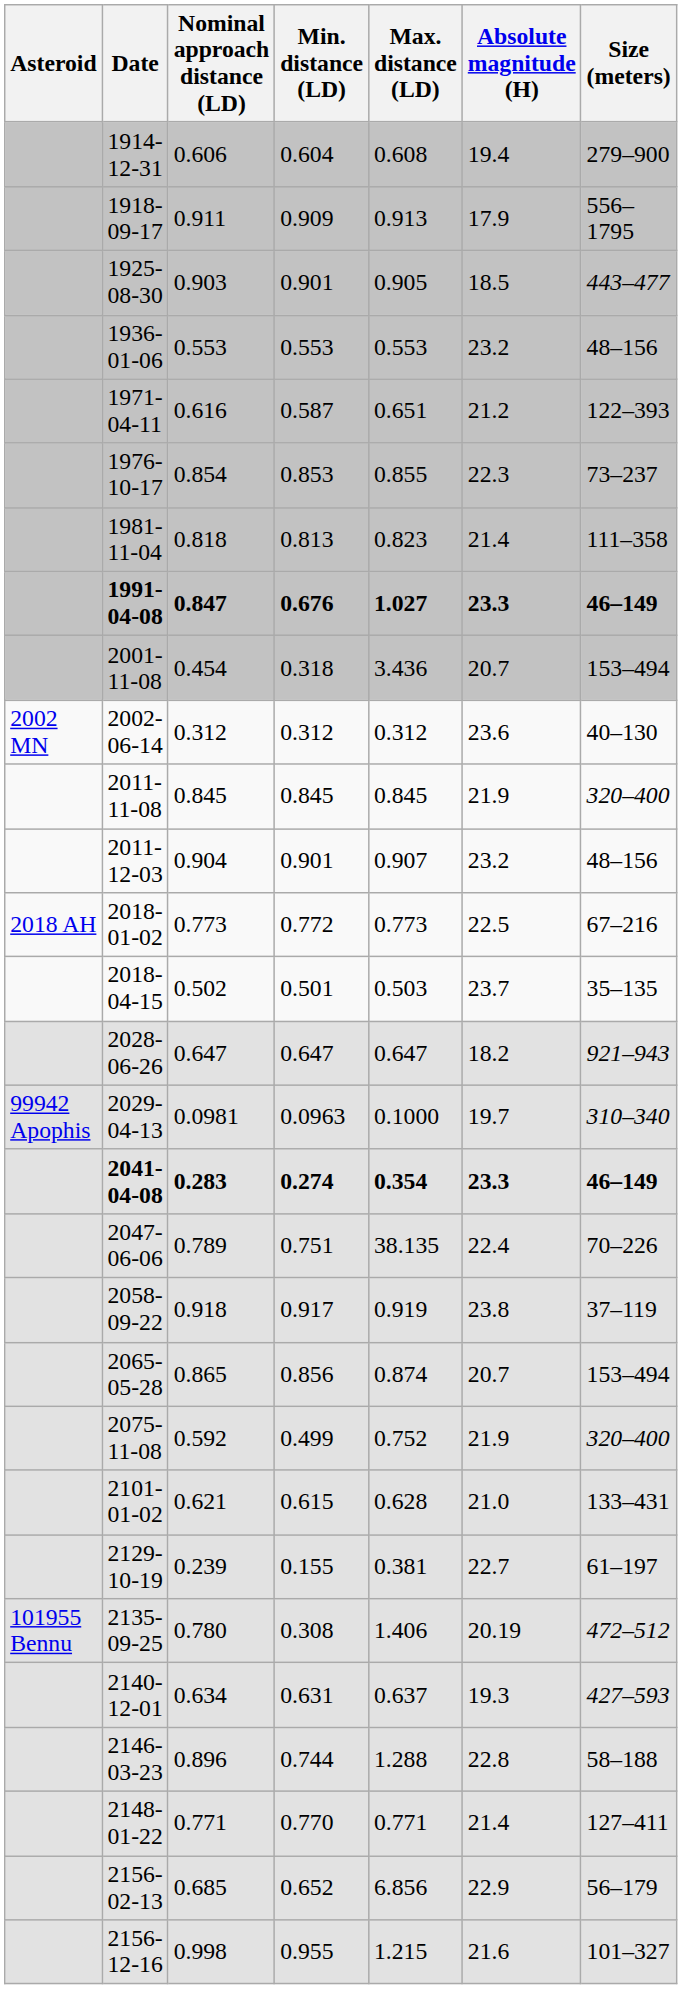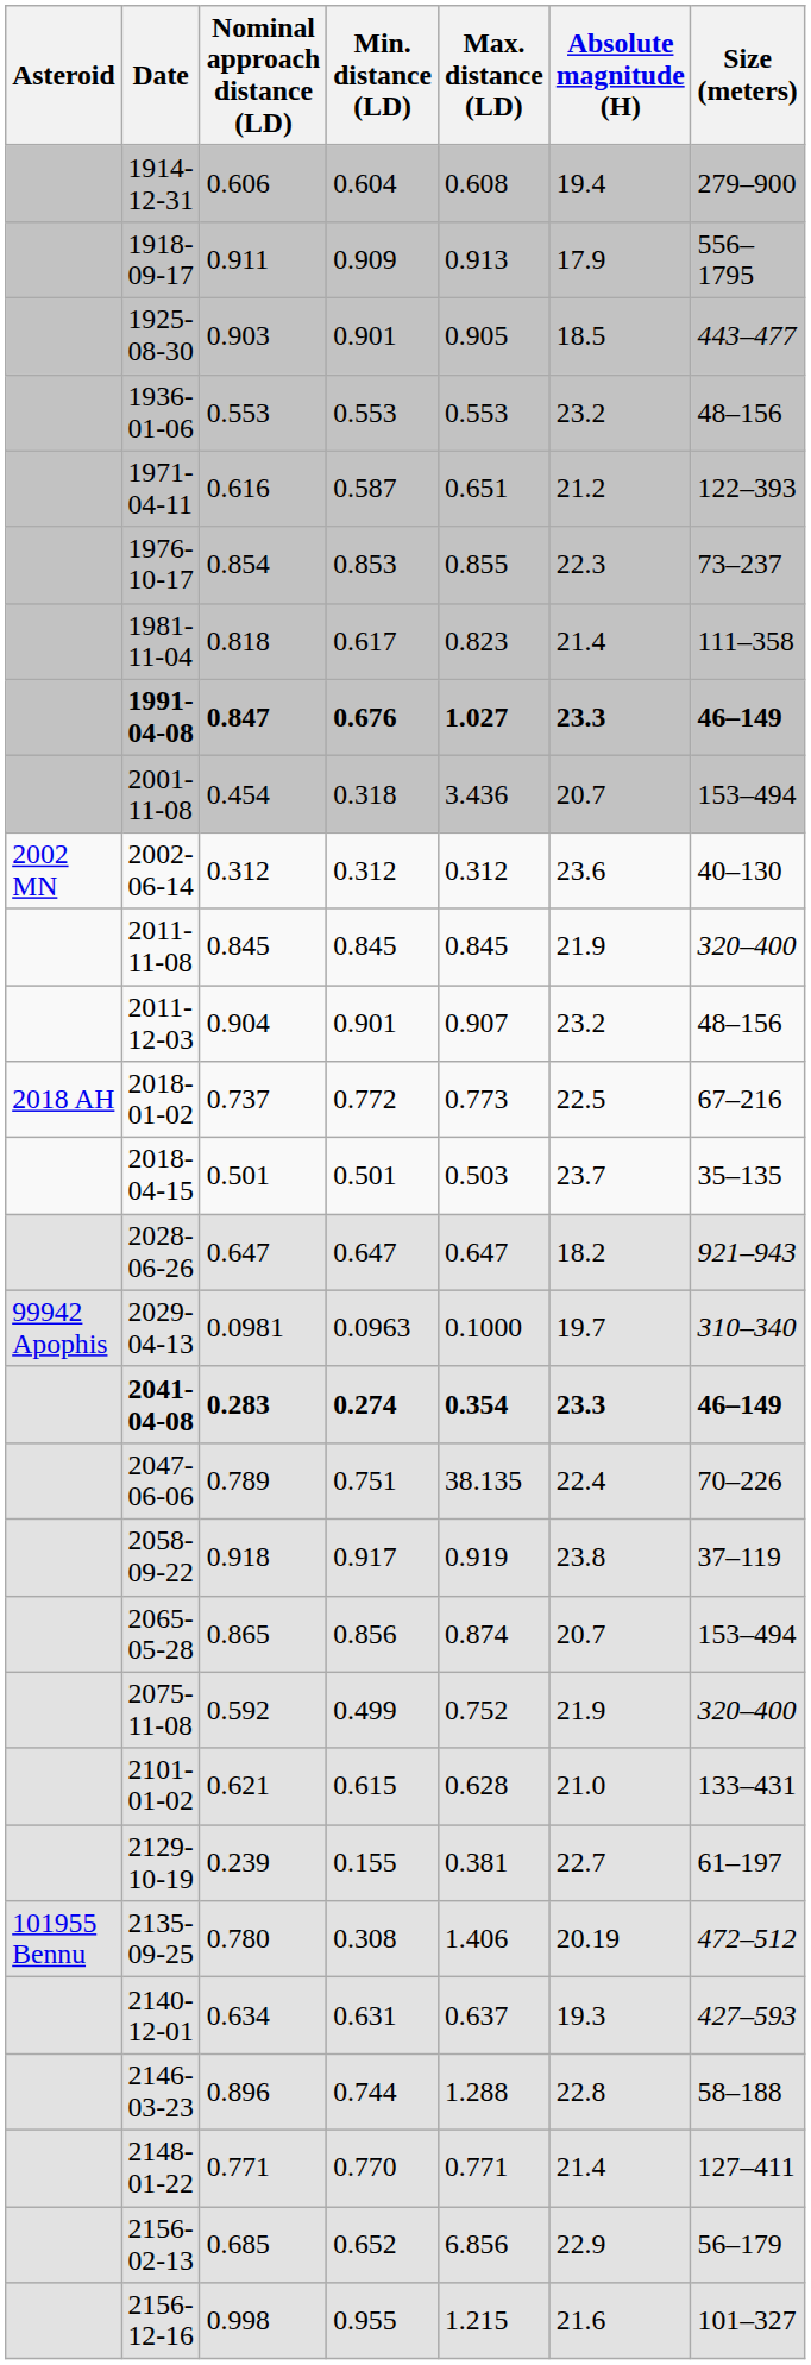1981-11-04 | Min. distance (LD): 0.813 -> 0.617
2018-01-02 | Nominal approach distance (LD): 0.773 -> 0.737
2018-04-15 | Nominal approach distance (LD): 0.502 -> 0.501
